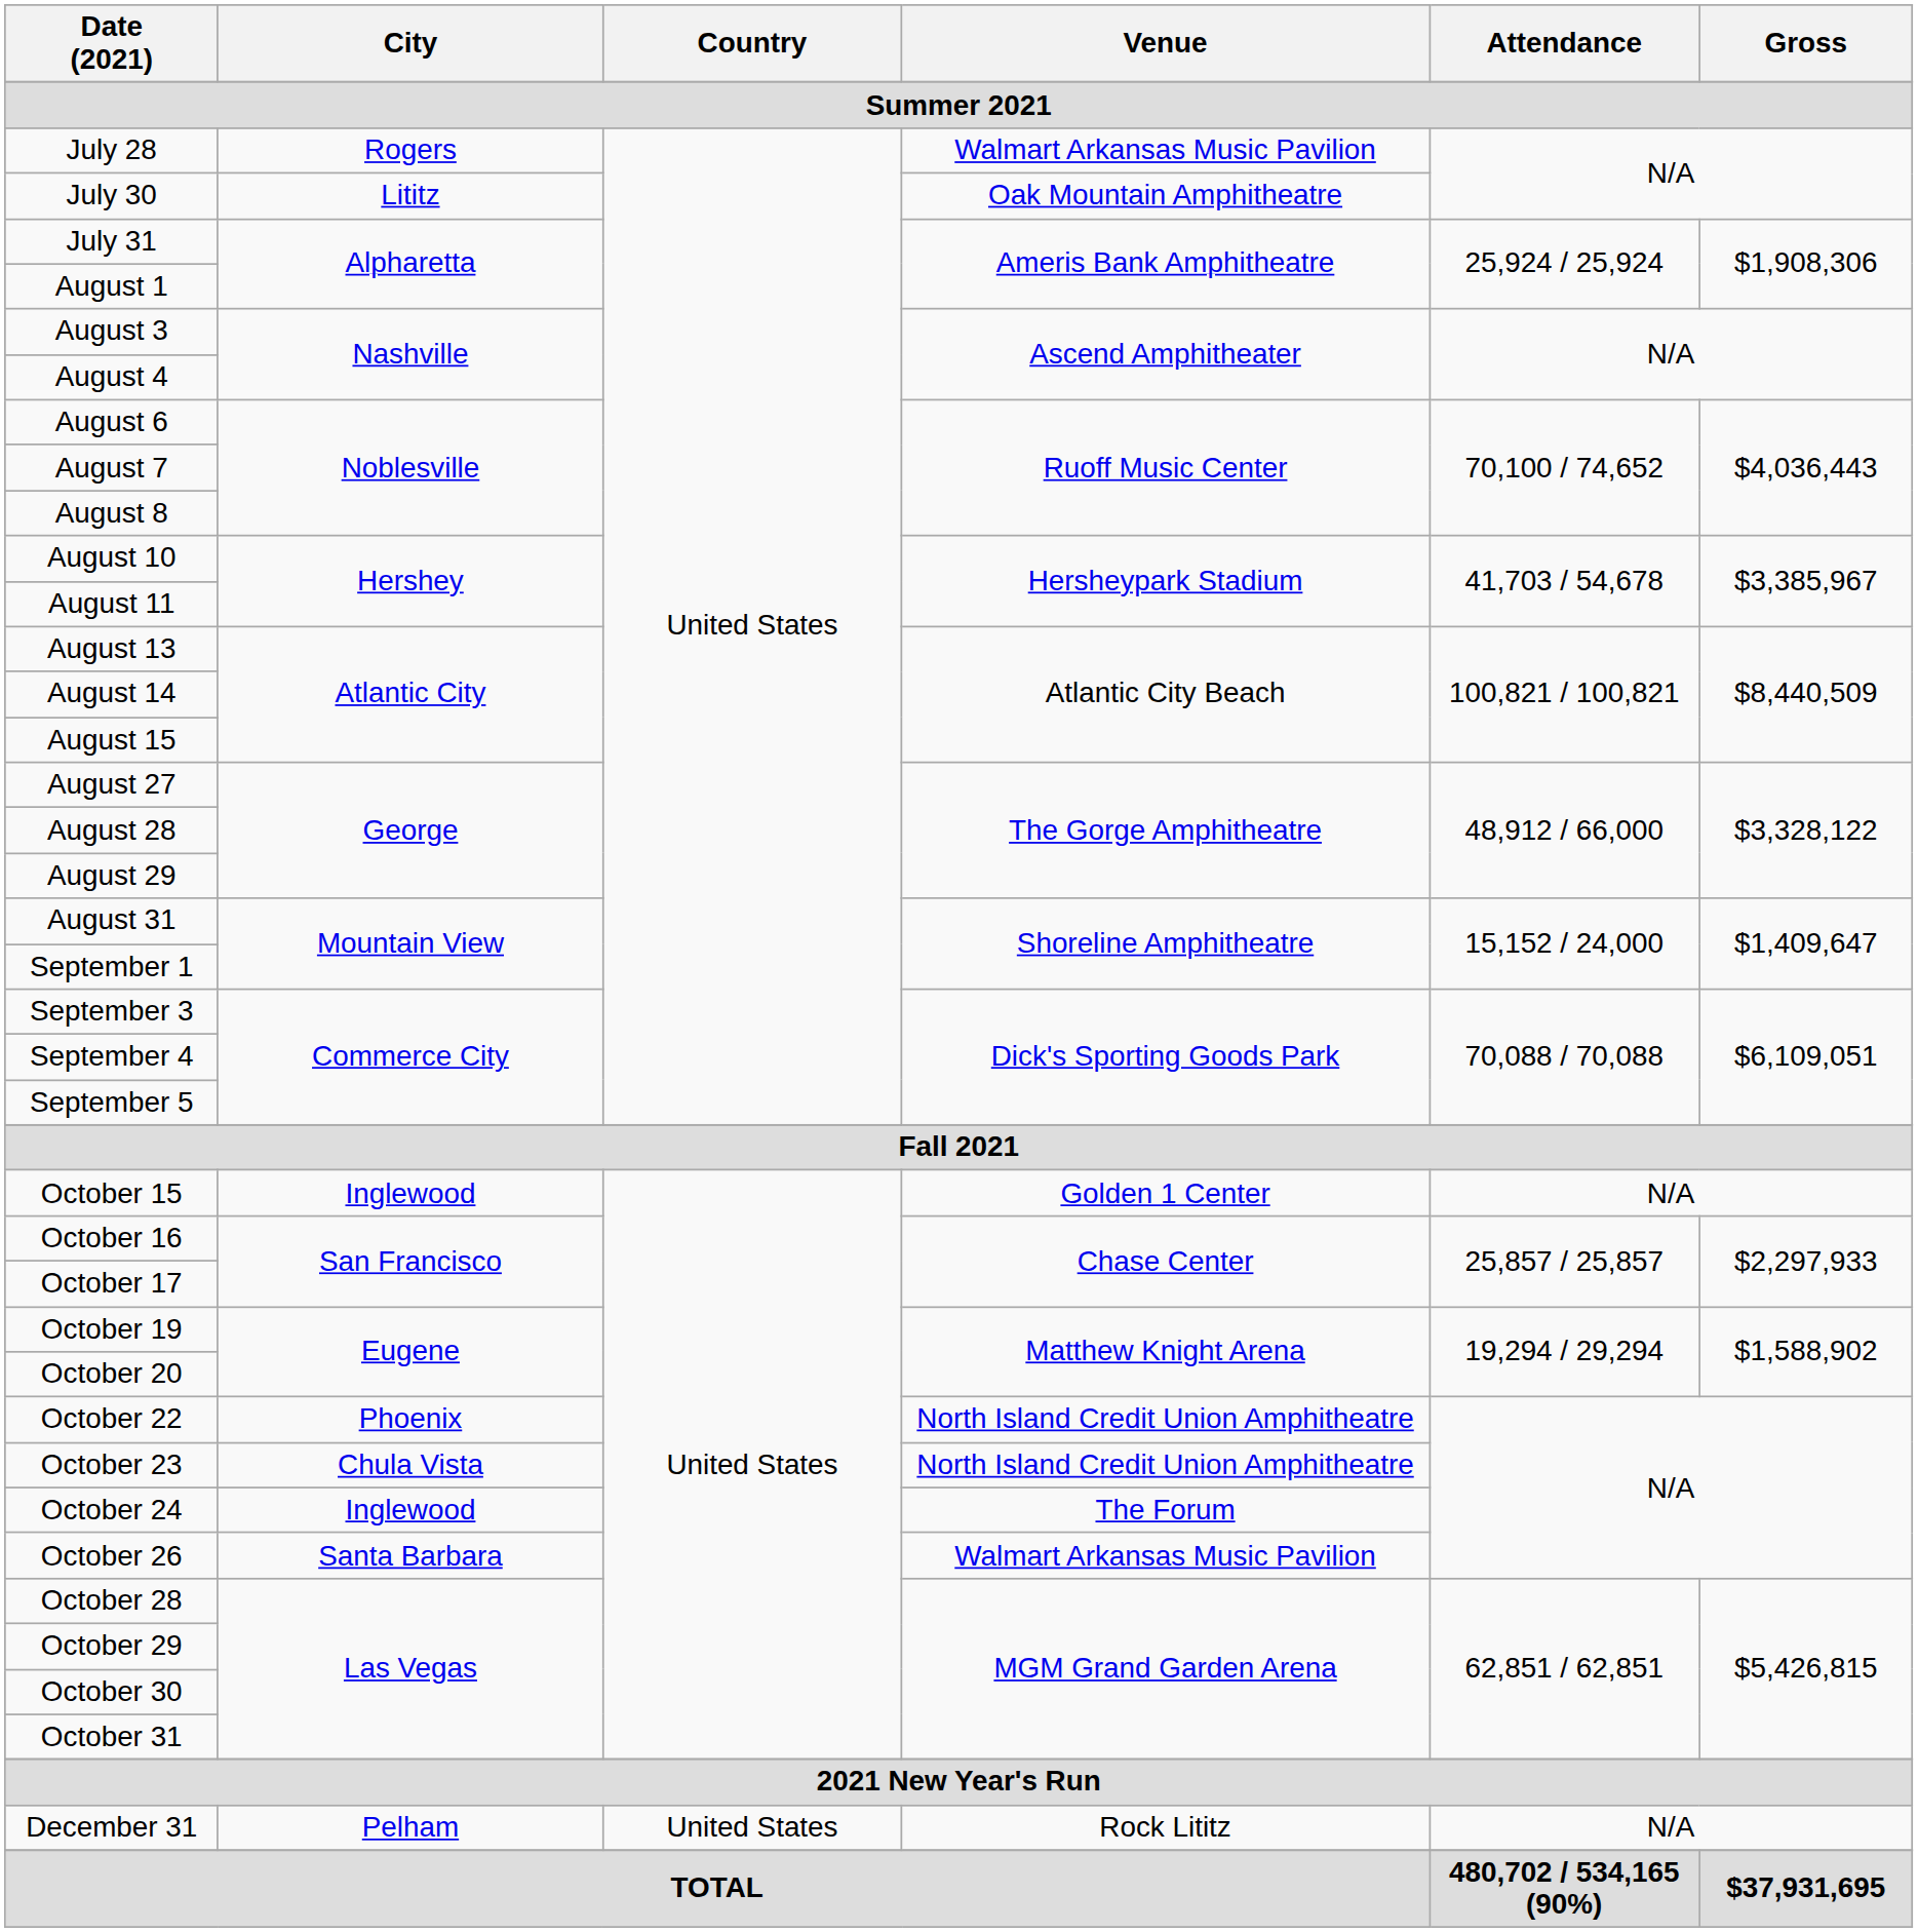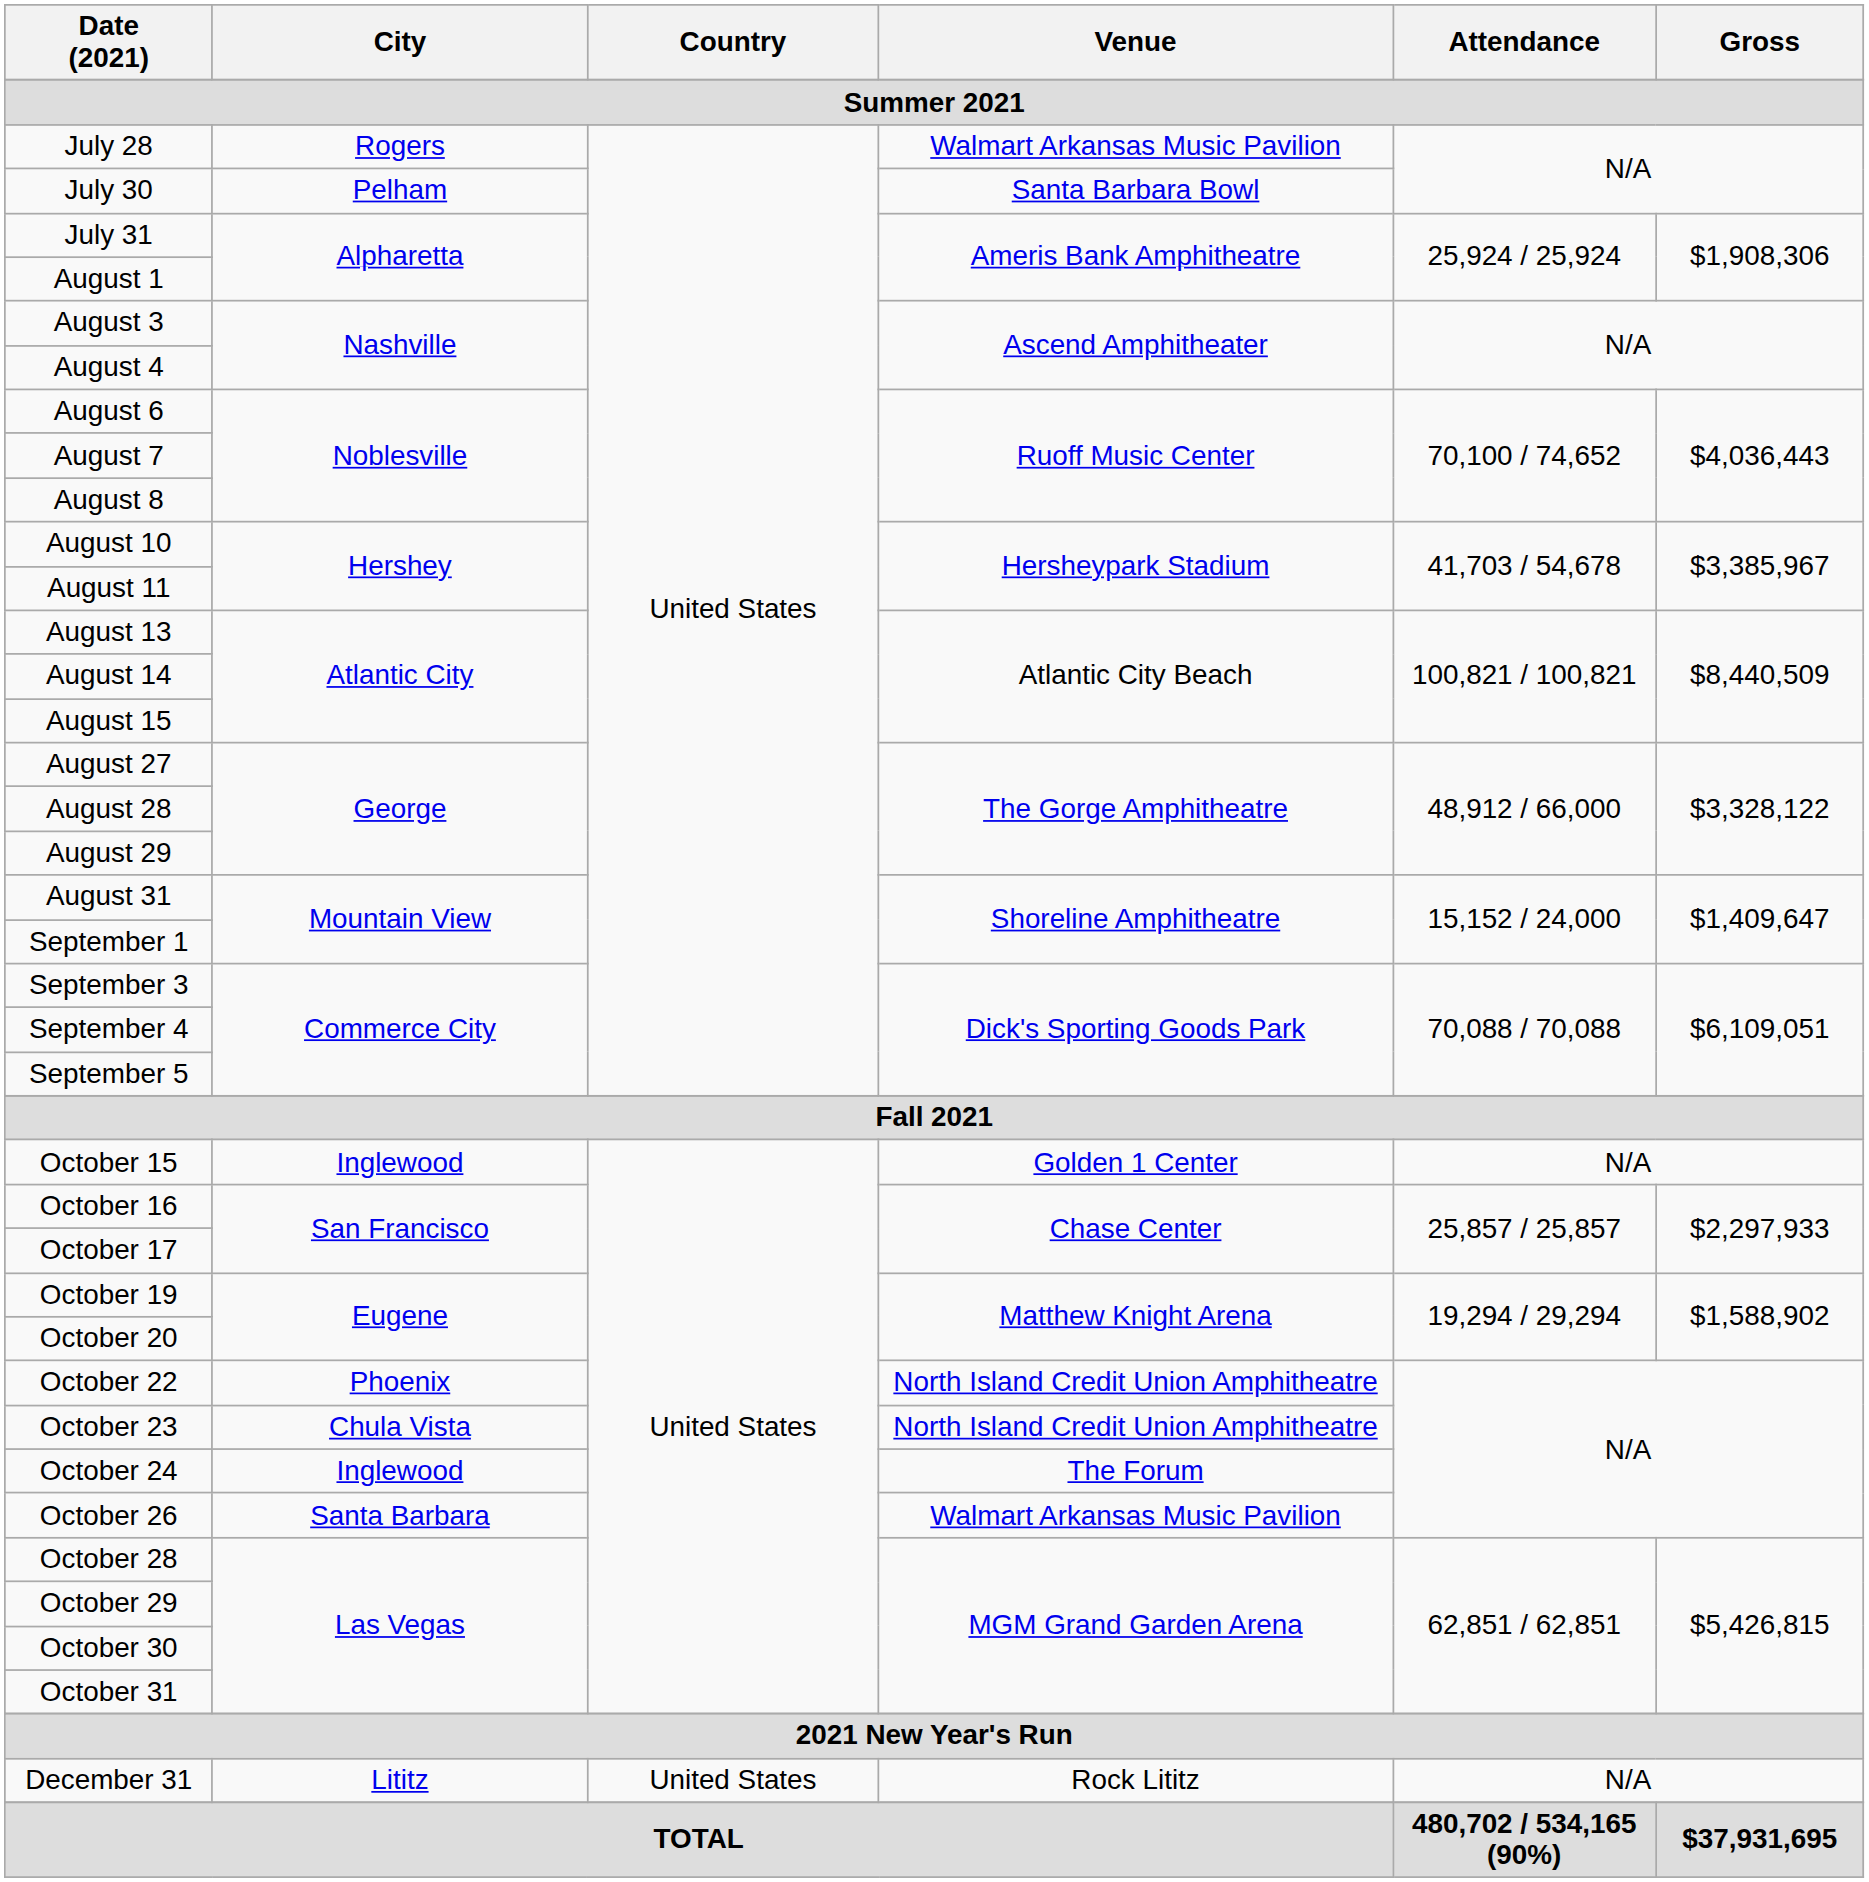July 30 | City: Lititz -> Pelham
July 30 | Venue: Oak Mountain Amphitheatre -> Santa Barbara Bowl
December 31 | City: Pelham -> Lititz
